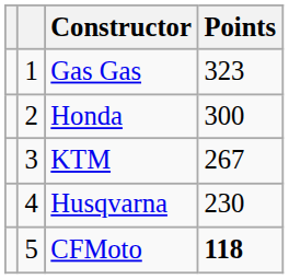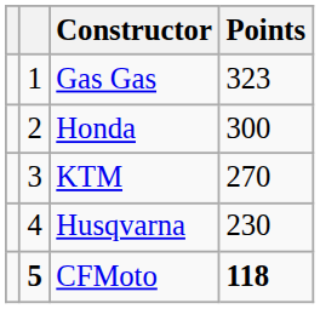KTM | Points: 267 -> 270
CFMoto | column 2: normal -> bold
